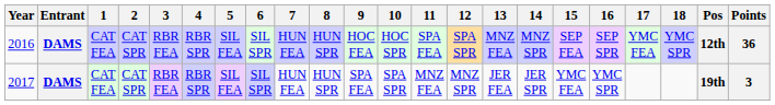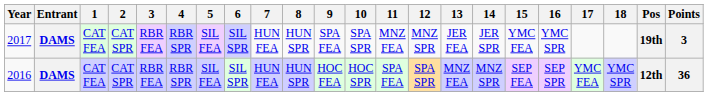rows swapped: 2016 <-> 2017
